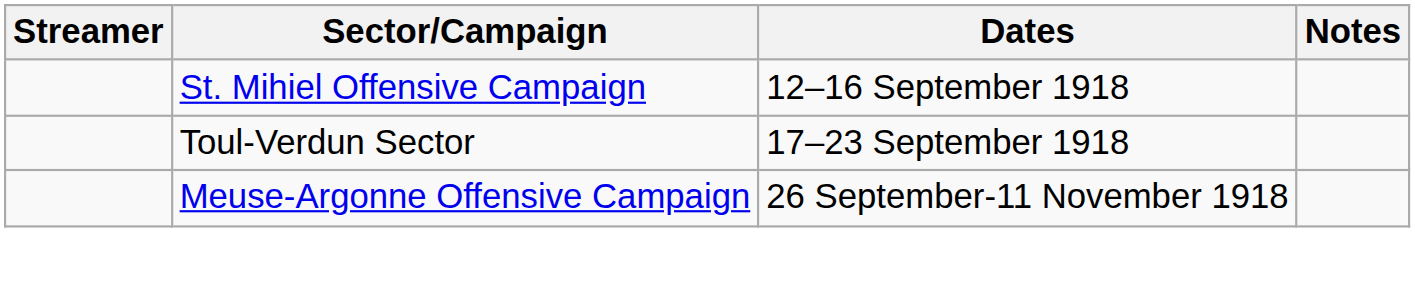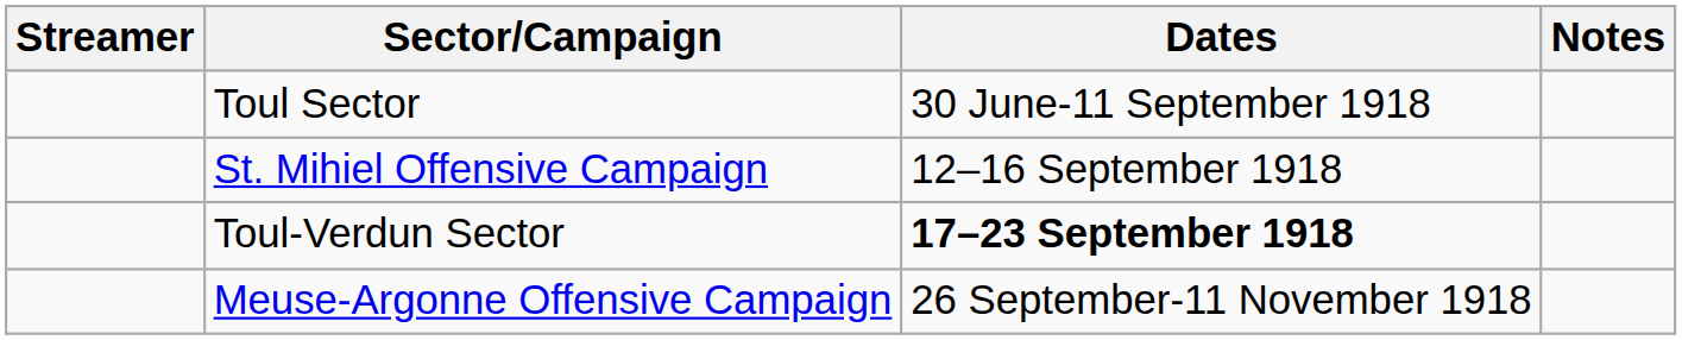+ row: Toul Sector | 30 June-11 September 1918
Toul-Verdun Sector | Dates: normal -> bold
